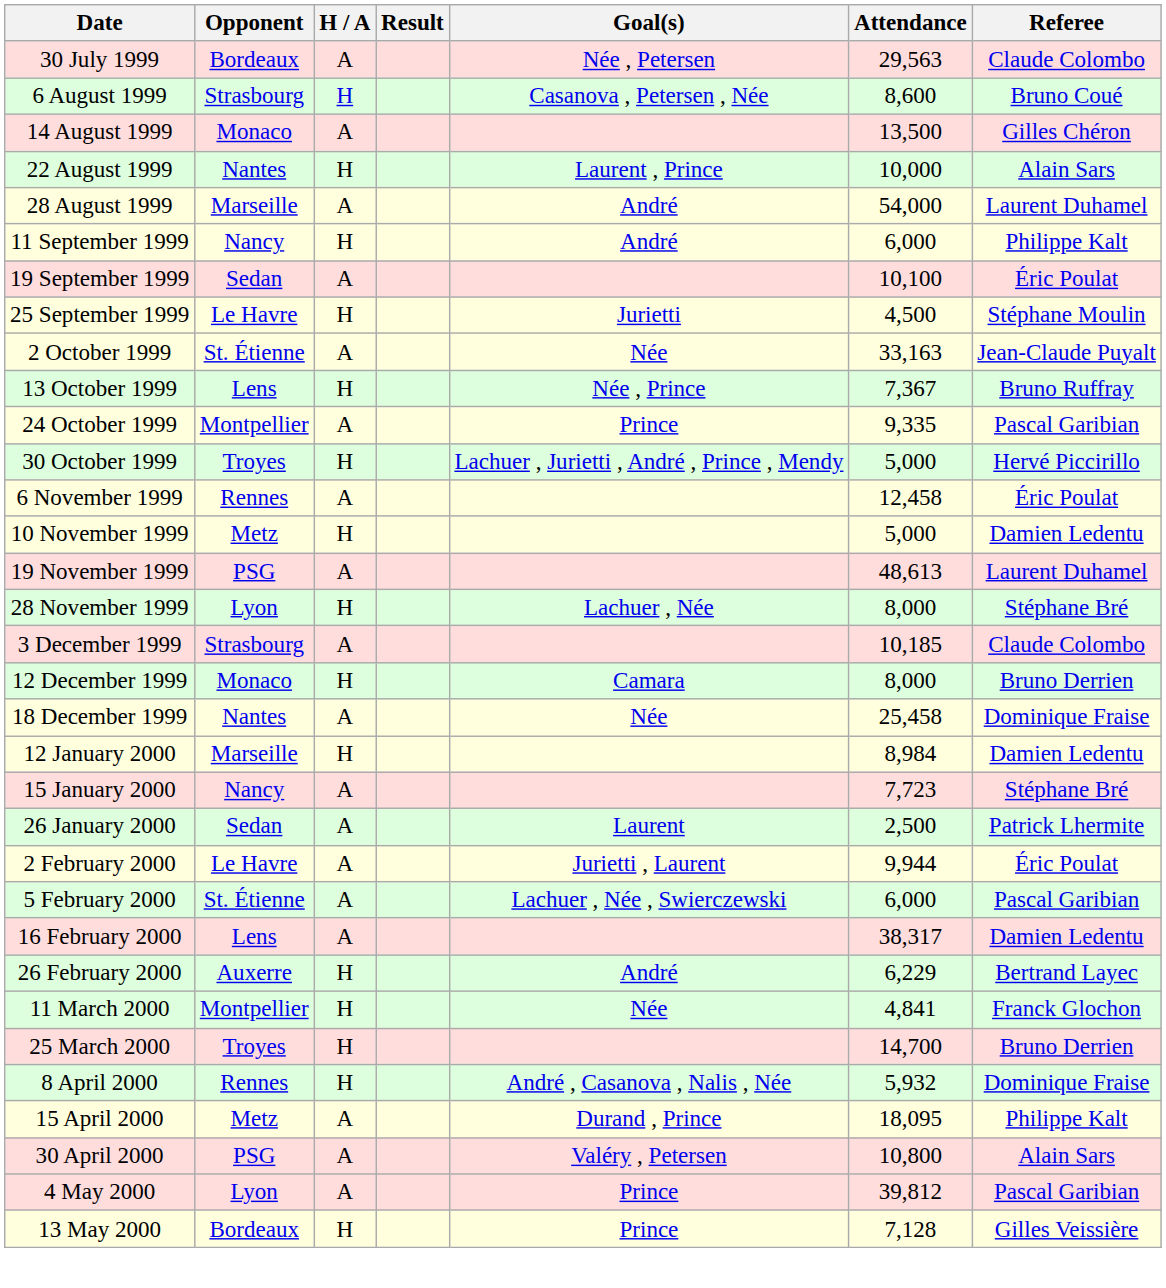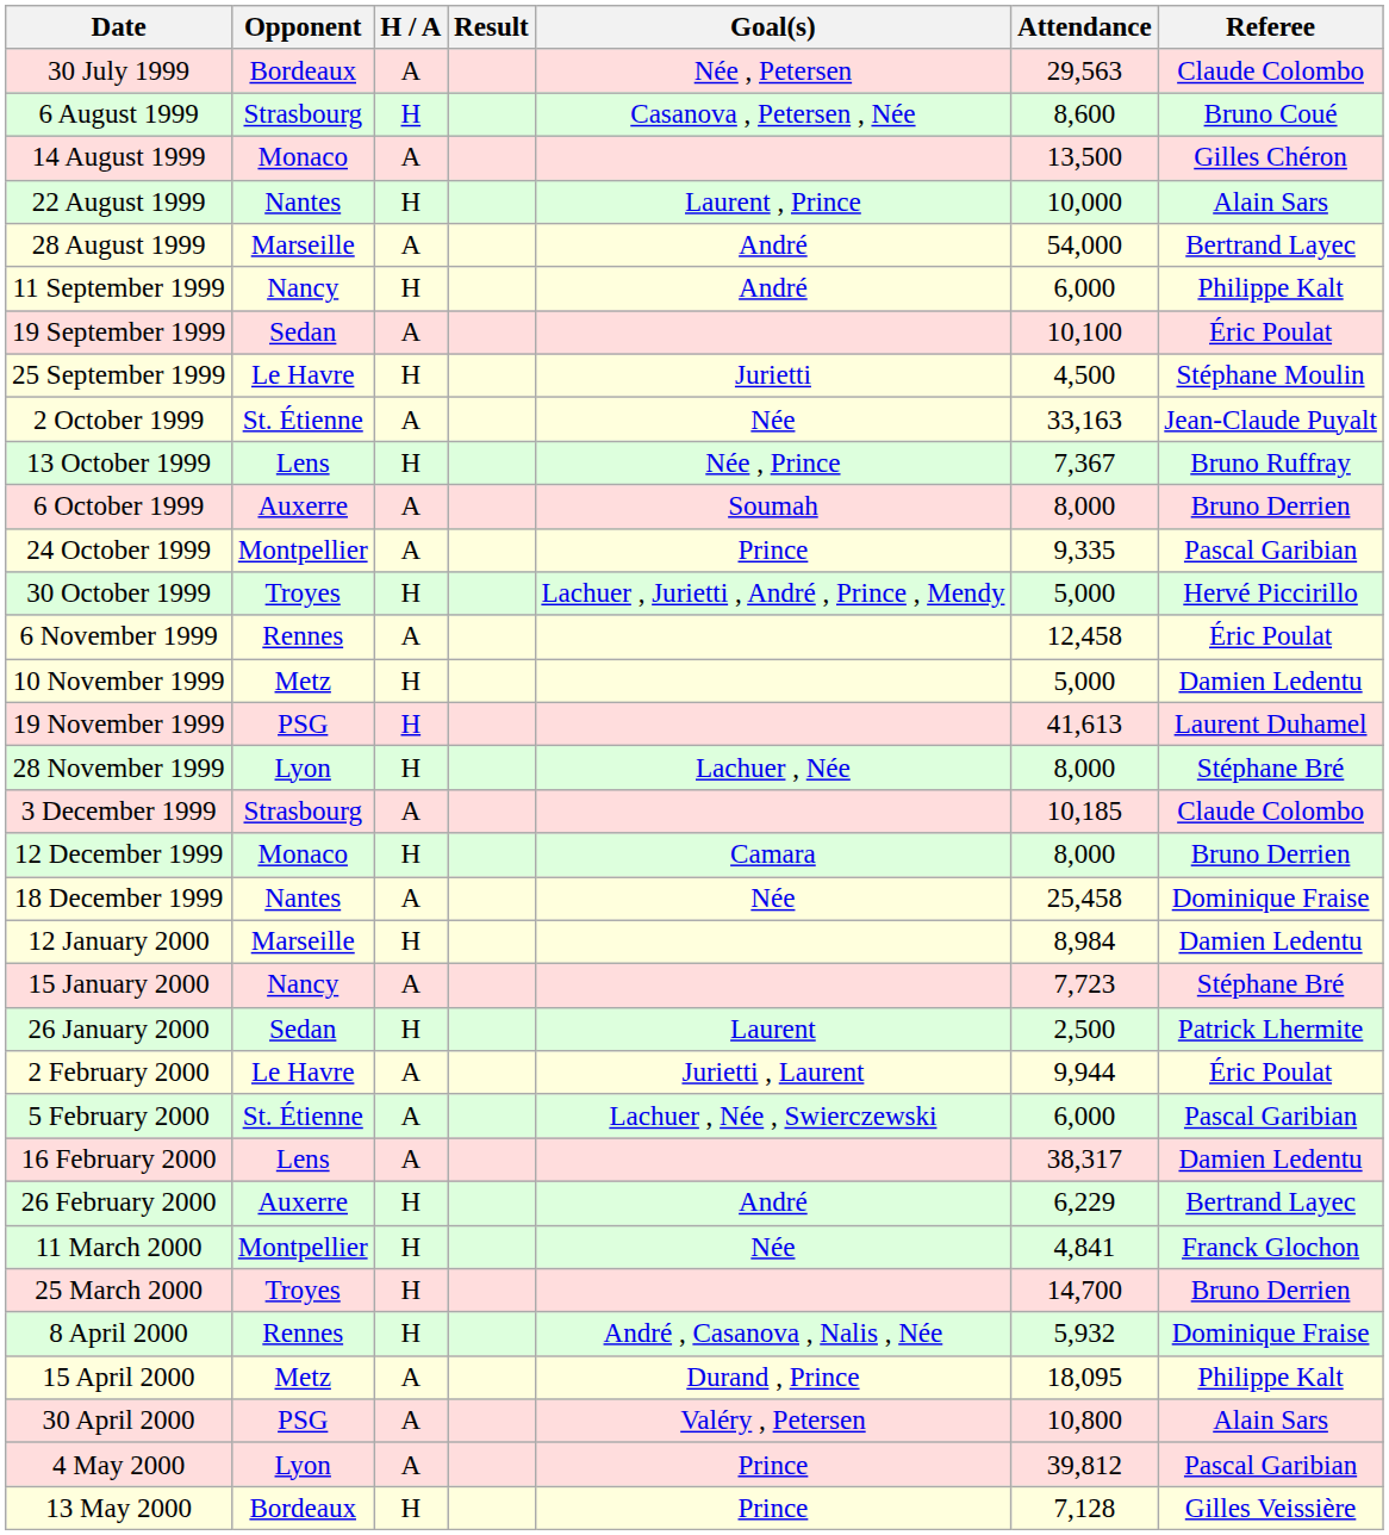28 August 1999 | Referee: Laurent Duhamel -> Bertrand Layec
+ row: 6 October 1999 | Auxerre | A | Soumah | 8,000 | Bruno Derrien
19 November 1999 | H / A: A -> H
19 November 1999 | Attendance: 48,613 -> 41,613
26 January 2000 | H / A: A -> H
